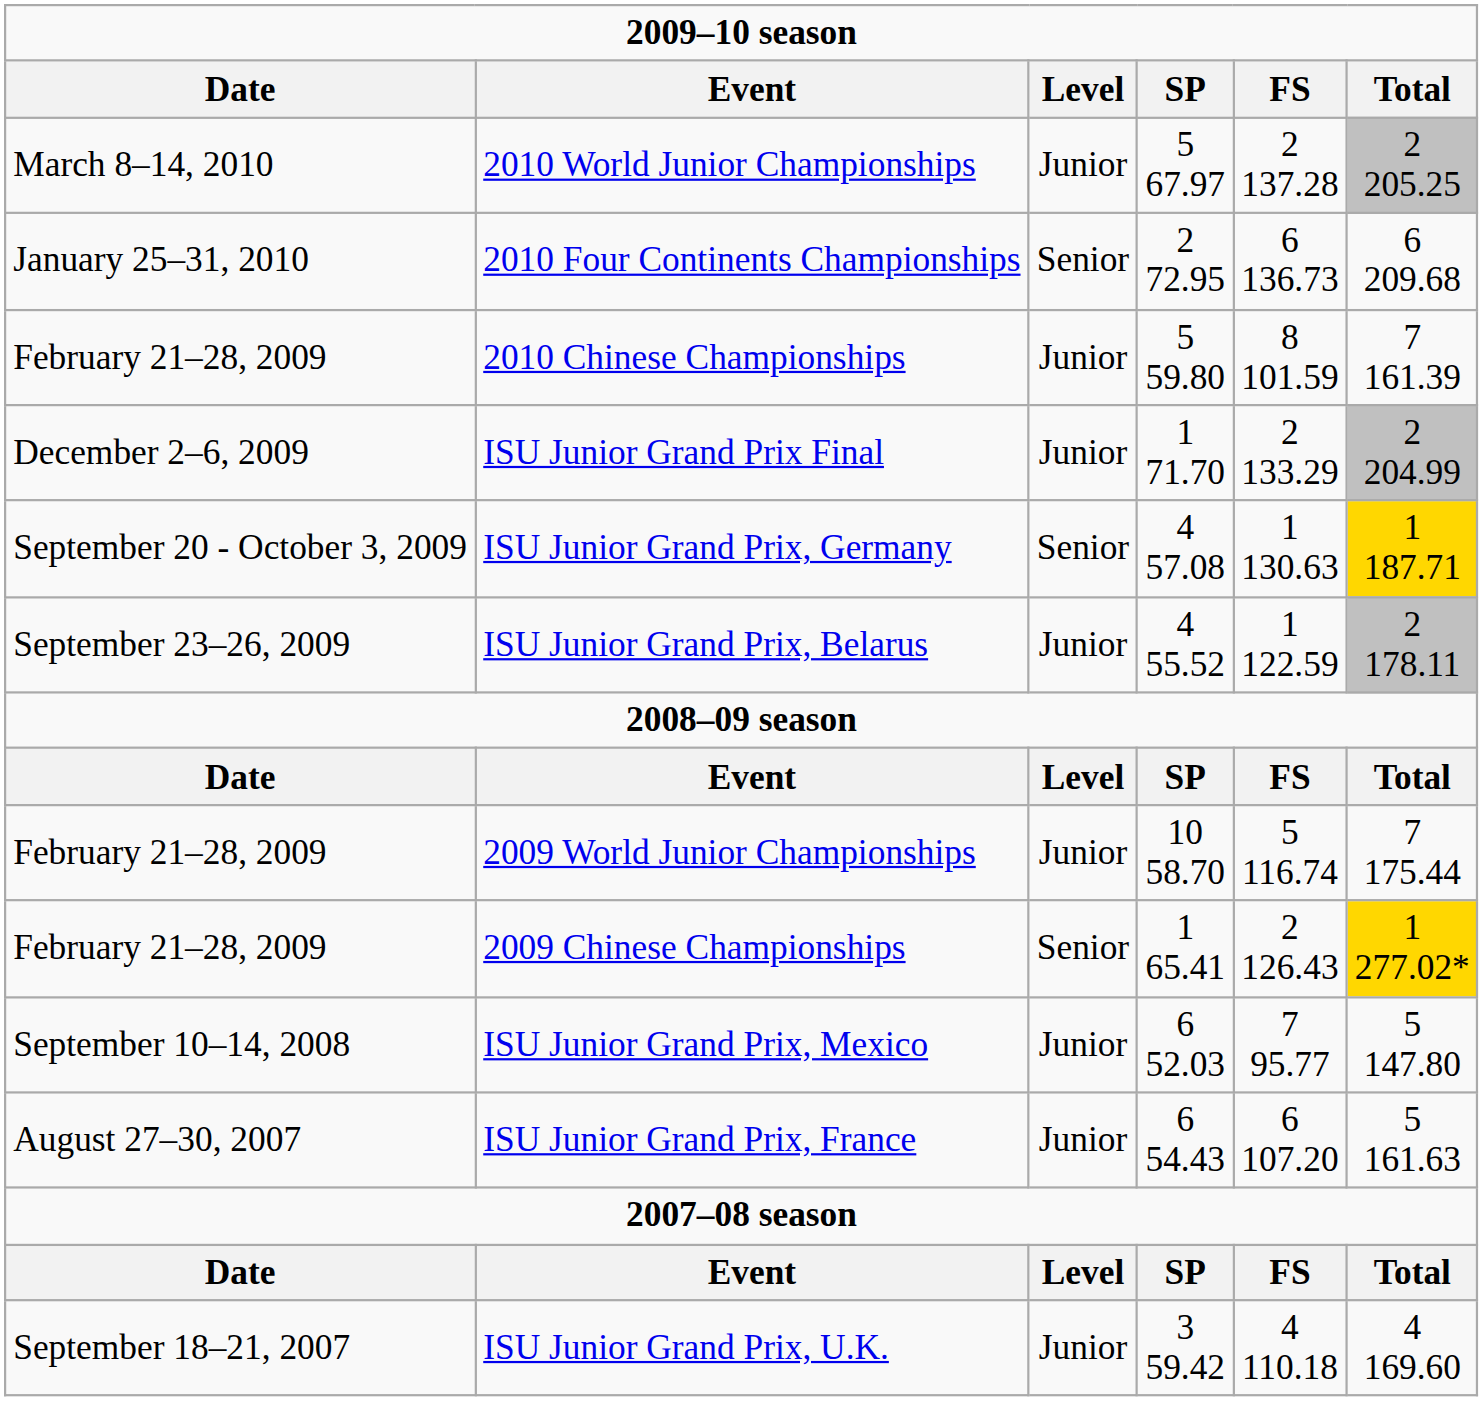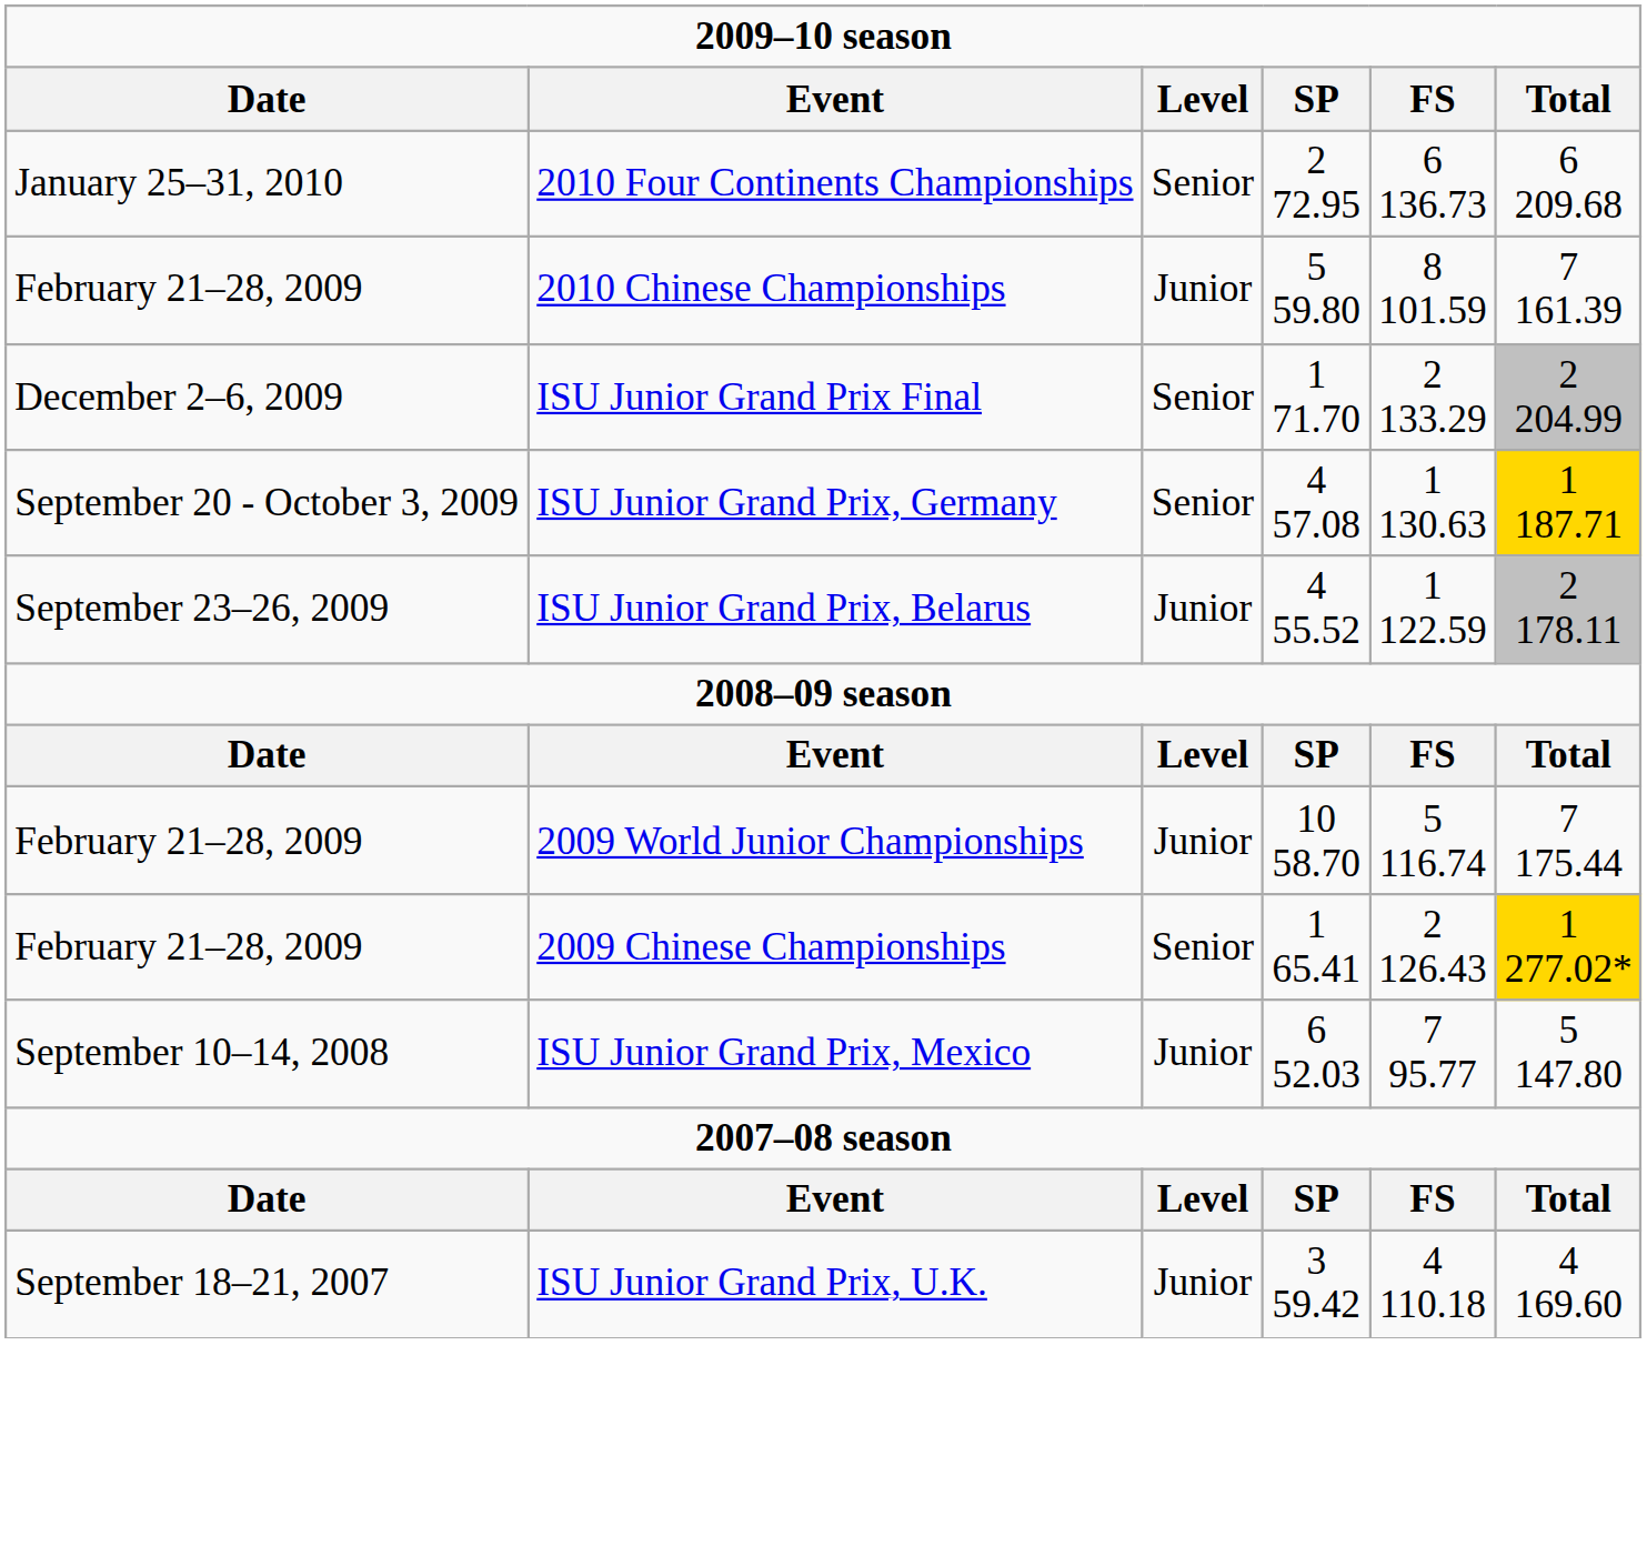- row: March 8–14, 2010 | 2010 World Junior Championships | Junior | 5 67.97 | 2 137.28 | 2 205.25
ISU Junior Grand Prix Final | Level: Junior -> Senior
- row: August 27–30, 2007 | ISU Junior Grand Prix, France | Junior | 6 54.43 | 6 107.20 | 5 161.63
